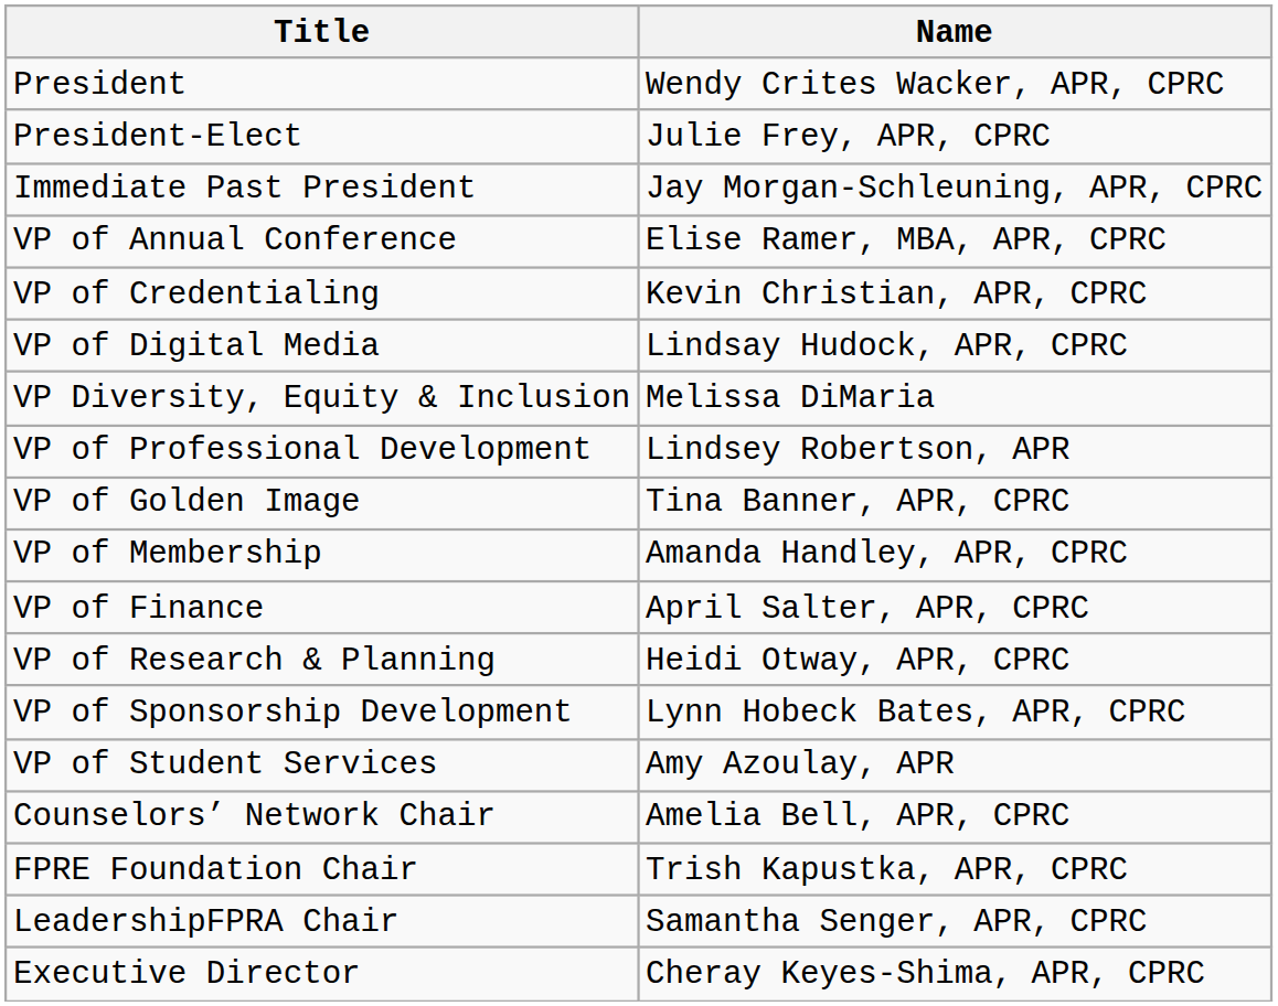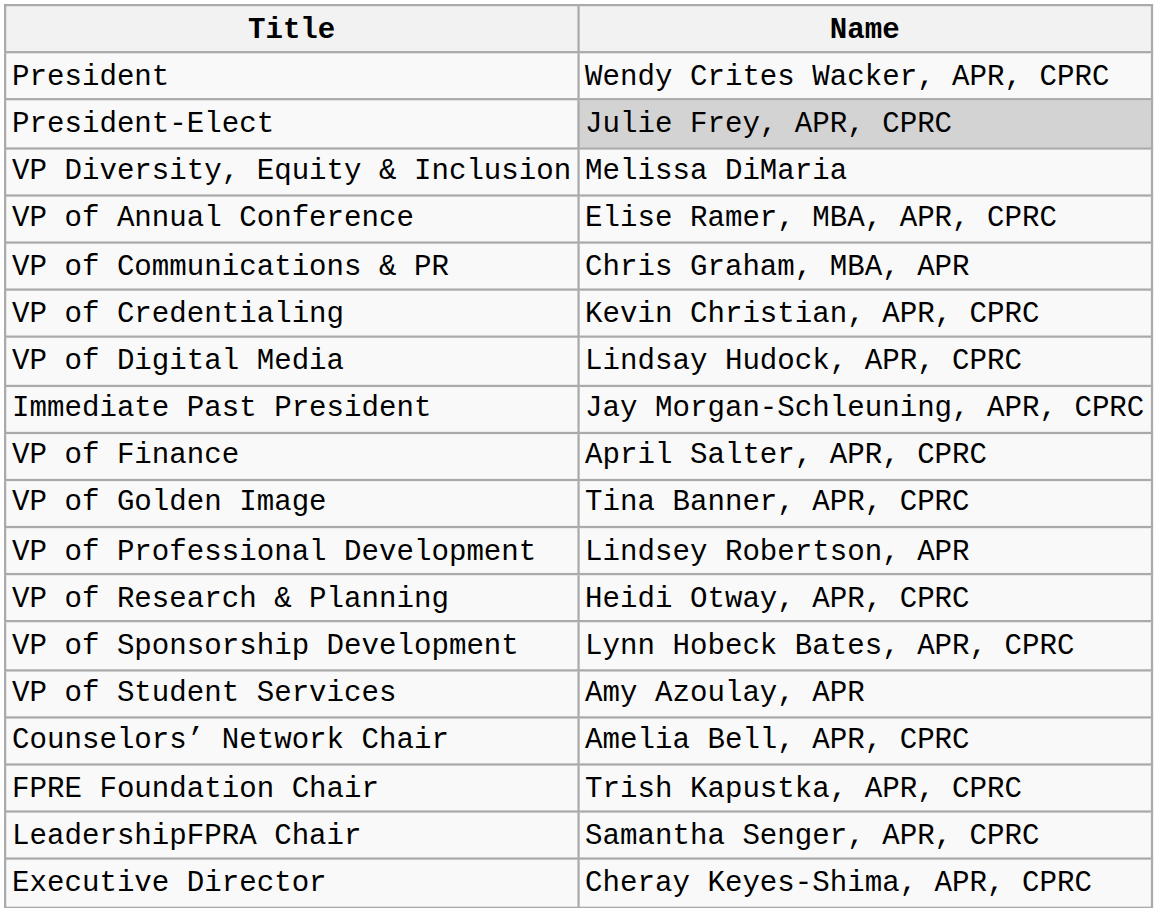President-Elect | Name: no background -> lightgrey background
rows swapped: Immediate Past President <-> VP Diversity, Equity & Inclusion
+ row: VP of Communications & PR | Chris Graham, MBA, APR
rows swapped: VP of Finance <-> VP of Professional Development
- row: VP of Membership | Amanda Handley, APR, CPRC
